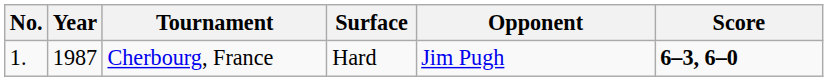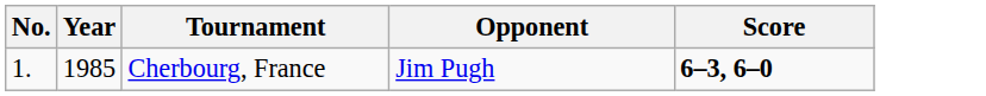- column: Surface | Hard
Cherbourg, France | Year: 1987 -> 1985
